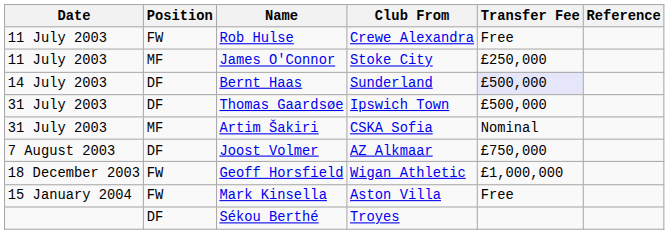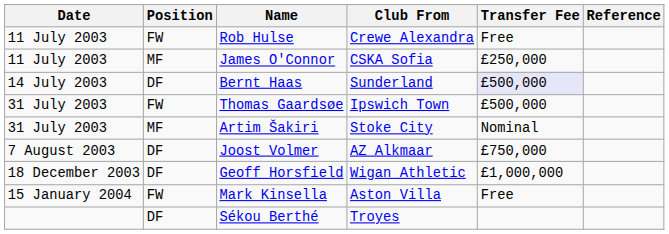James O'Connor | Club From: Stoke City -> CSKA Sofia
Thomas Gaardsøe | Position: DF -> FW
Artim Šakiri | Club From: CSKA Sofia -> Stoke City
Geoff Horsfield | Position: FW -> DF
